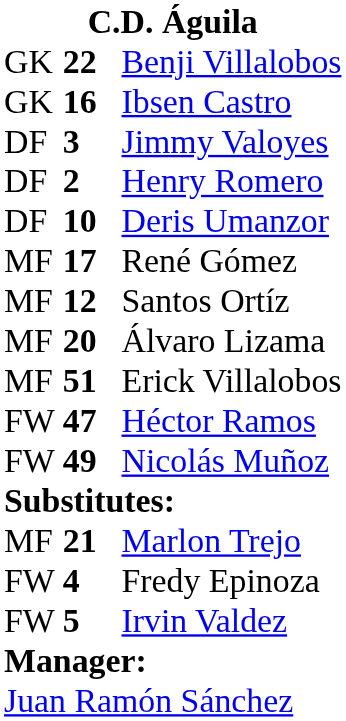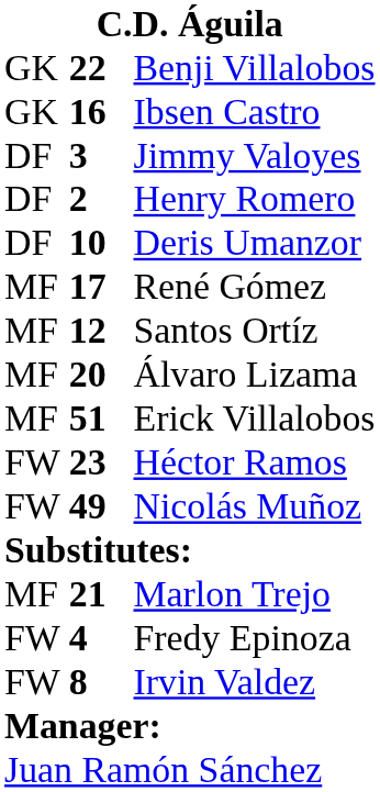Héctor Ramos | column 2: 47 -> 23
Irvin Valdez | column 2: 5 -> 8
